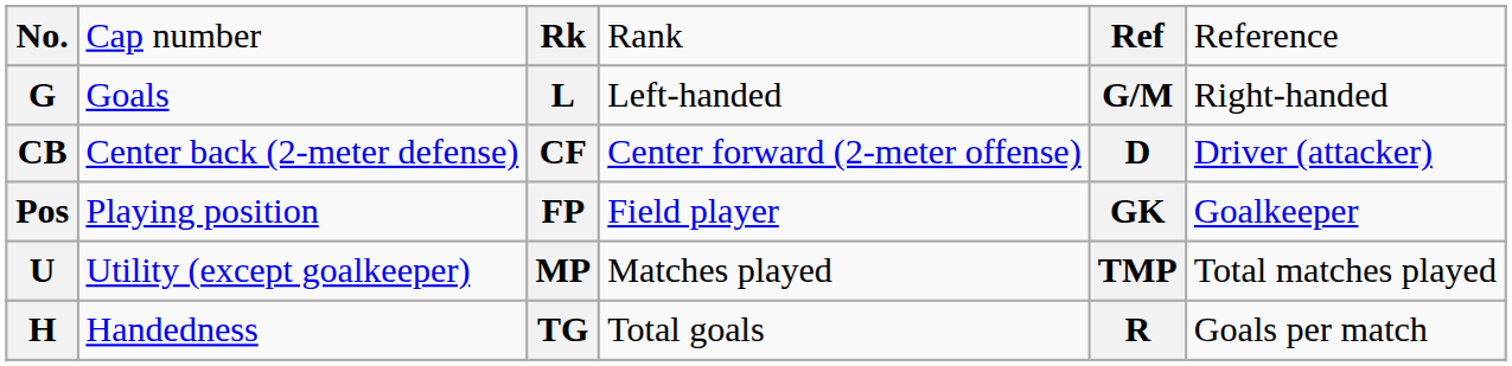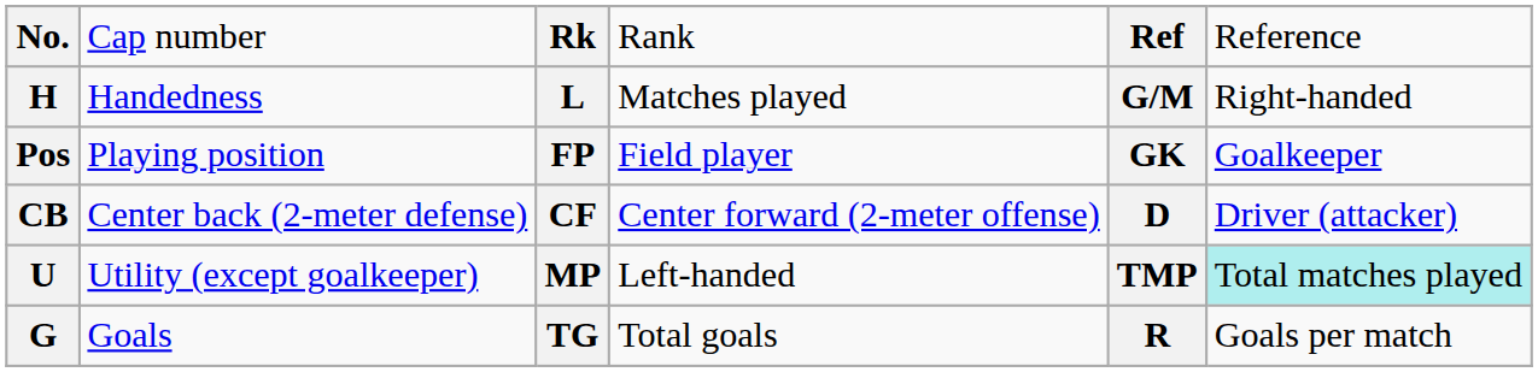L | column 1: G -> H
L | column 2: Goals -> Handedness
L | column 4: Left-handed -> Matches played
rows swapped: FP <-> CF
MP | column 4: Matches played -> Left-handed
MP | column 6: no background -> paleturquoise background
TG | column 1: H -> G
TG | column 2: Handedness -> Goals
